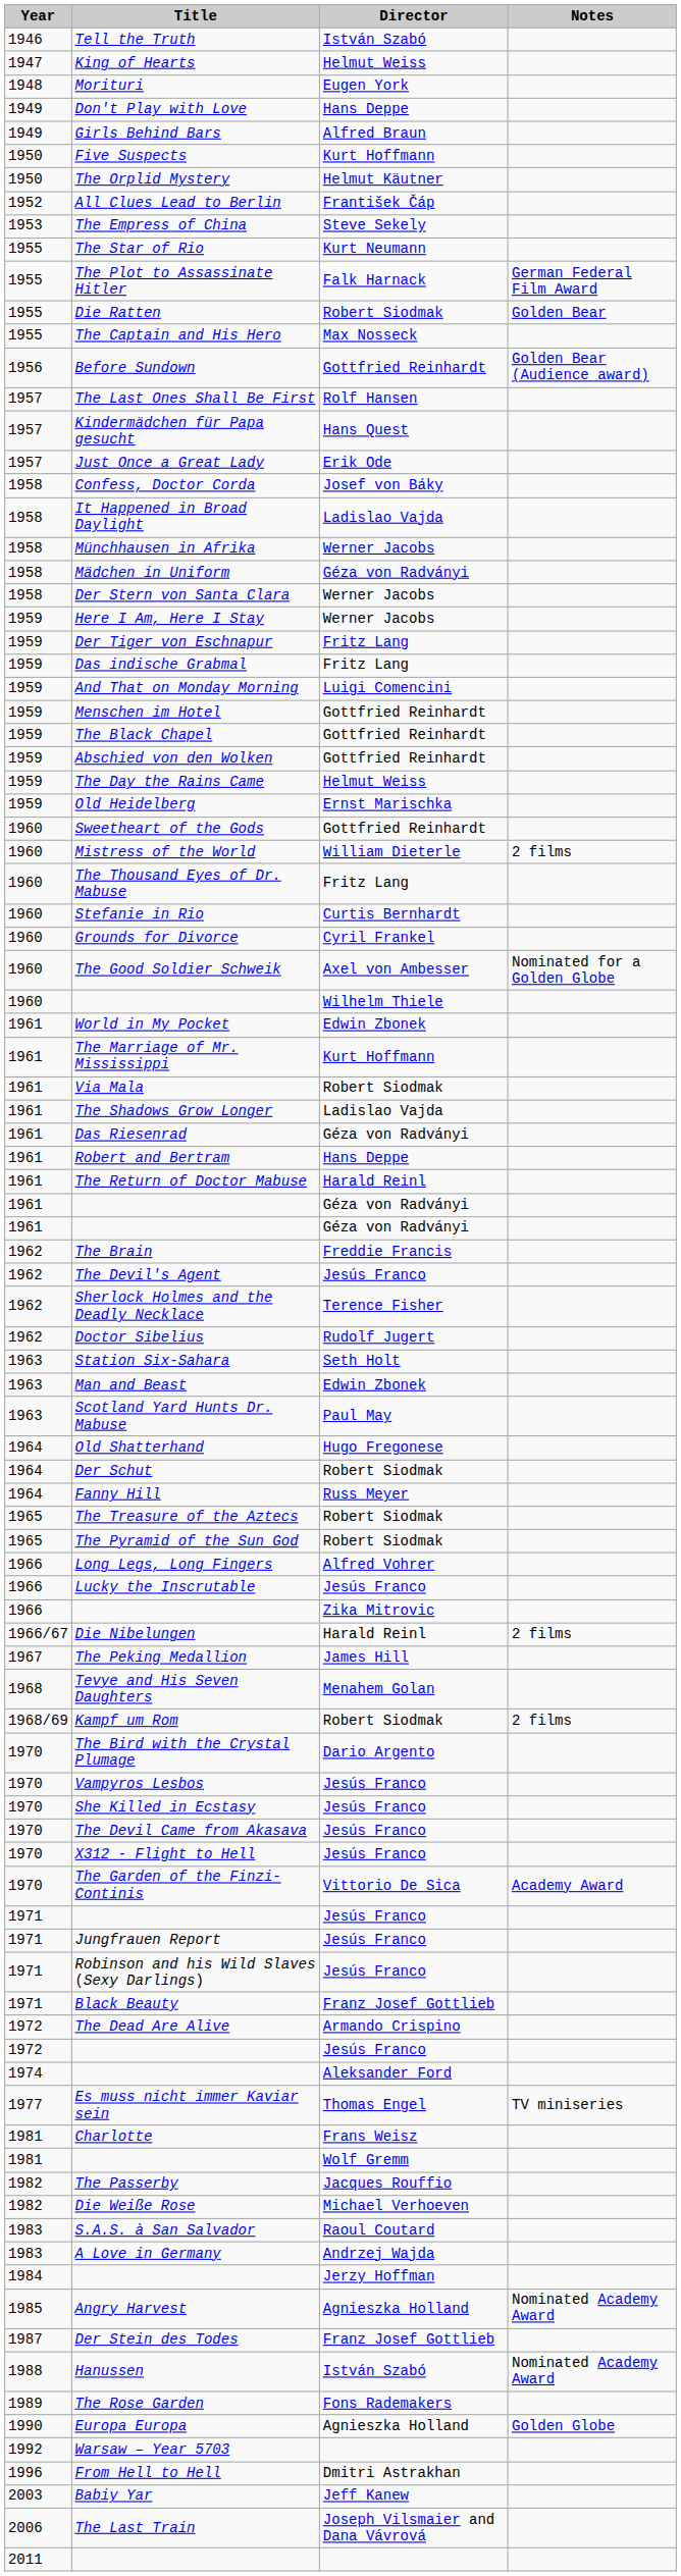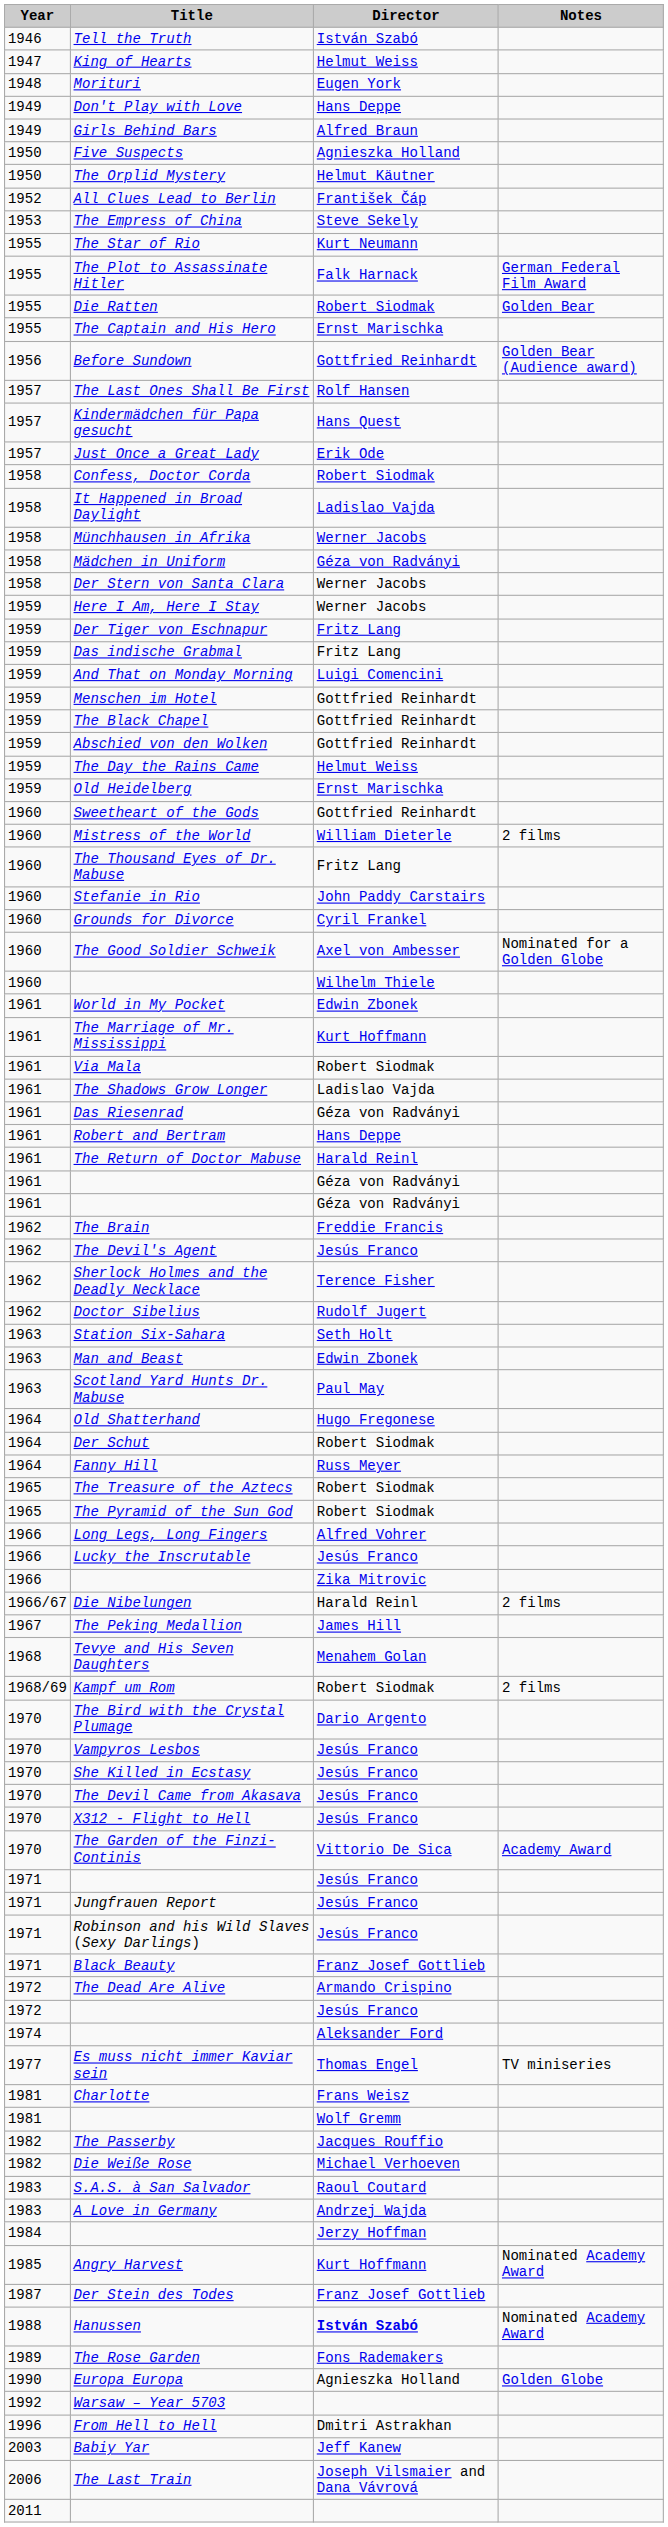Five Suspects | Director: Kurt Hoffmann -> Agnieszka Holland
The Captain and His Hero | Director: Max Nosseck -> Ernst Marischka
Confess, Doctor Corda | Director: Josef von Báky -> Robert Siodmak
Stefanie in Rio | Director: Curtis Bernhardt -> John Paddy Carstairs
Angry Harvest | Director: Agnieszka Holland -> Kurt Hoffmann
Hanussen | Director: normal -> bold
